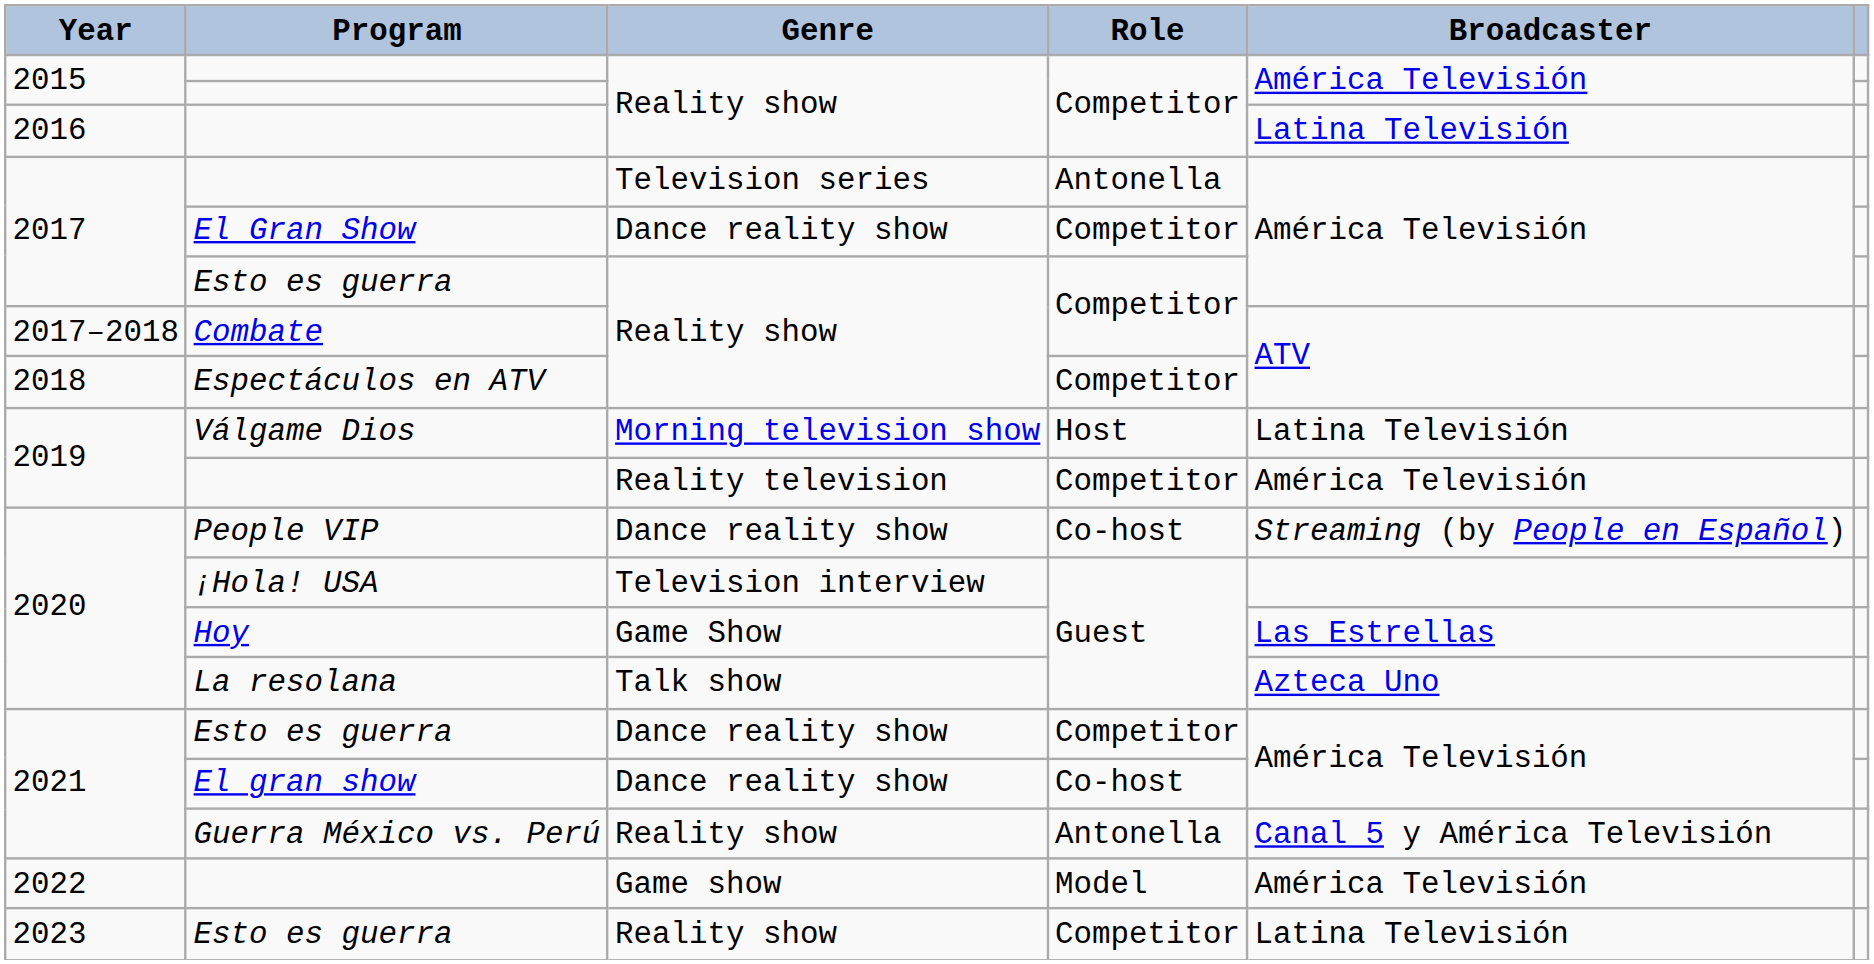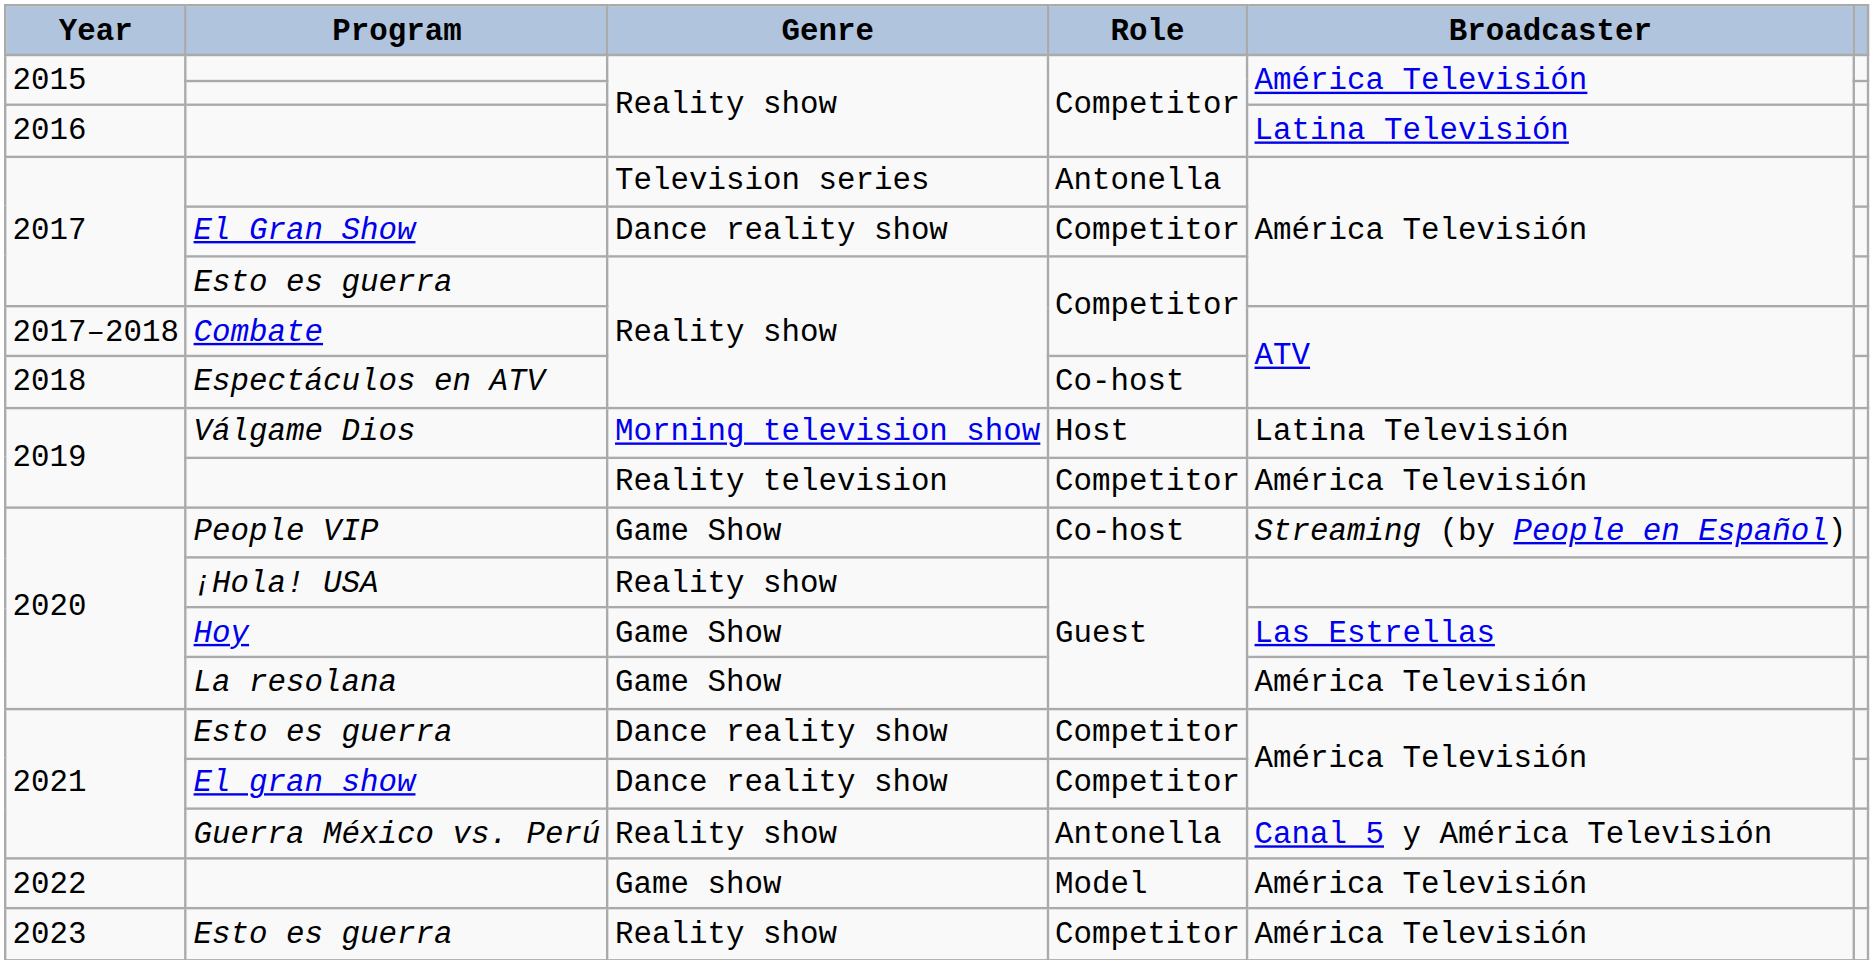Espectáculos en ATV | Role: Competitor -> Co-host
People VIP | Genre: Dance reality show -> Game Show
¡Hola! USA | Genre: Television interview -> Reality show
La resolana | Genre: Talk show -> Game Show
La resolana | Broadcaster: Azteca Uno -> América Televisión
El gran show | Role: Co-host -> Competitor
2023 / Esto es guerra | Broadcaster: Latina Televisión -> América Televisión
